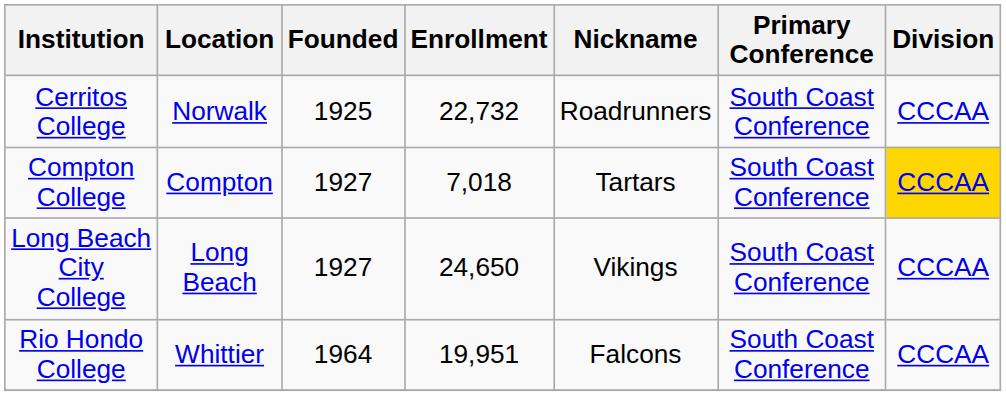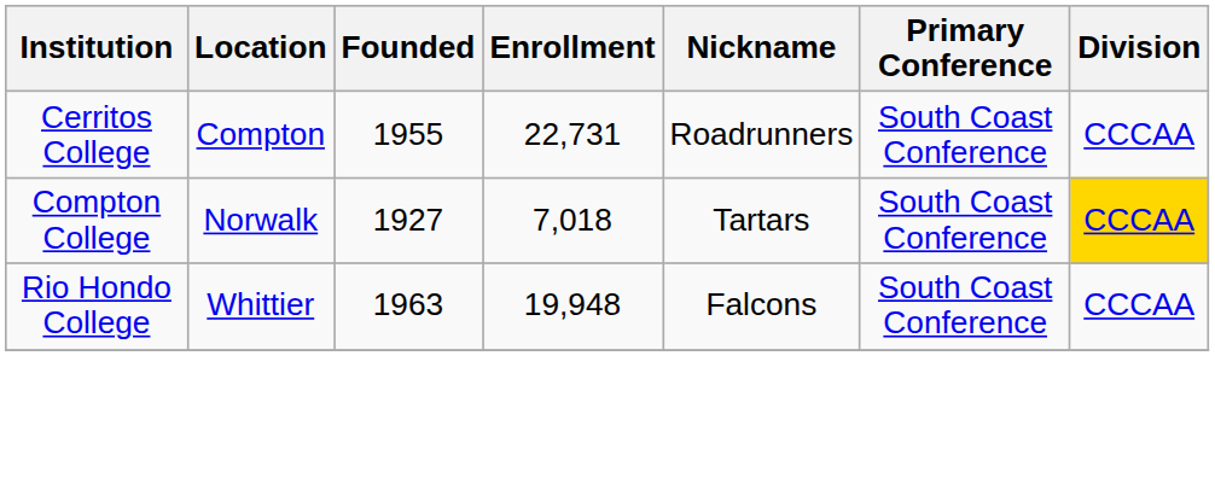Cerritos College | Location: Norwalk -> Compton
Cerritos College | Founded: 1925 -> 1955
Cerritos College | Enrollment: 22,732 -> 22,731
Compton College | Location: Compton -> Norwalk
- row: Long Beach City College | Long Beach | 1927 | 24,650 | Vikings | South Coast Conference | CCCAA
Rio Hondo College | Founded: 1964 -> 1963
Rio Hondo College | Enrollment: 19,951 -> 19,948
